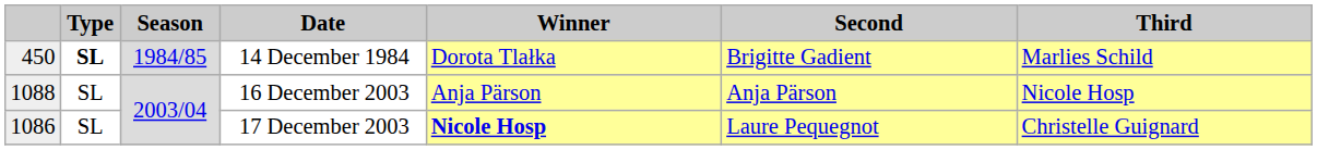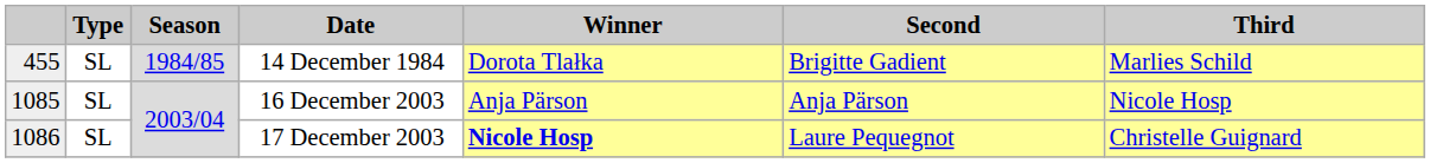14 December 1984 | column 1: 450 -> 455
14 December 1984 | Type: bold -> normal
16 December 2003 | column 1: 1088 -> 1085
